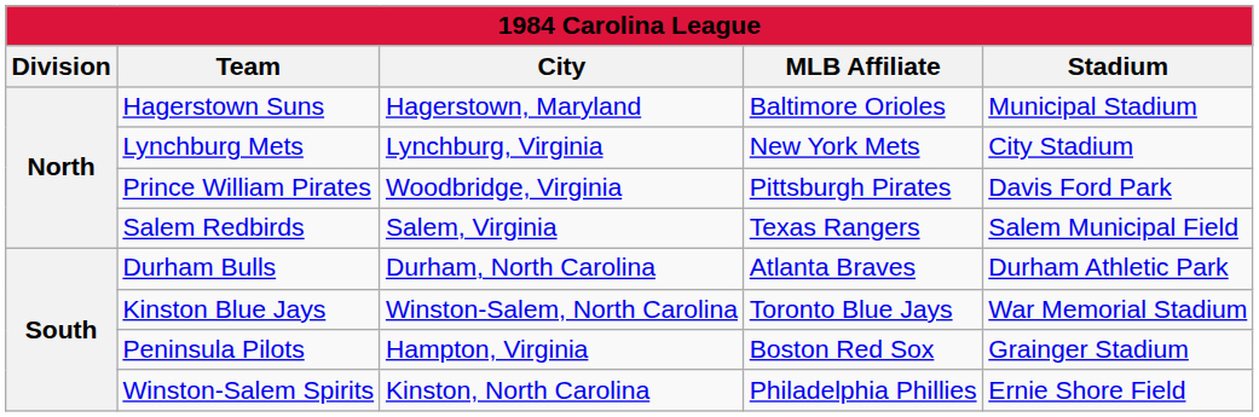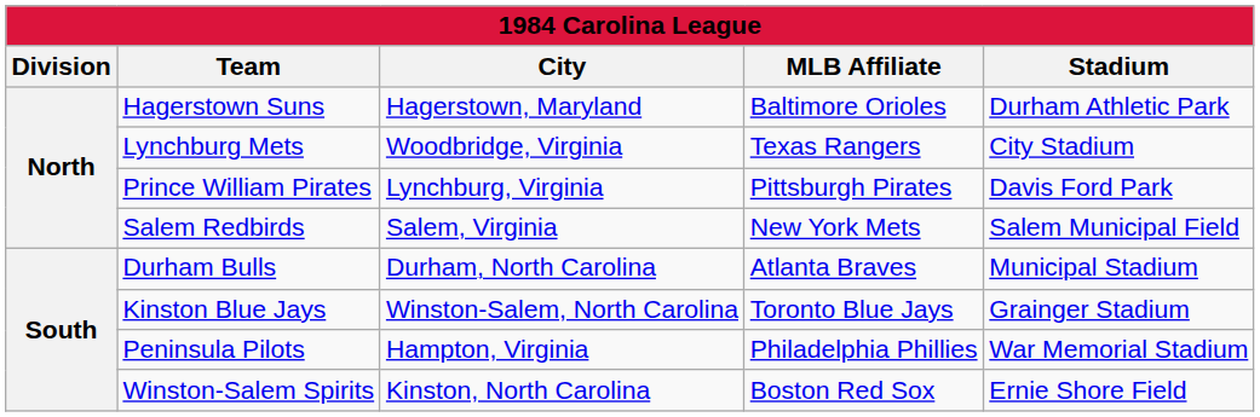Hagerstown Suns | Stadium: Municipal Stadium -> Durham Athletic Park
Lynchburg Mets | City: Lynchburg, Virginia -> Woodbridge, Virginia
Lynchburg Mets | MLB Affiliate: New York Mets -> Texas Rangers
Prince William Pirates | City: Woodbridge, Virginia -> Lynchburg, Virginia
Salem Redbirds | MLB Affiliate: Texas Rangers -> New York Mets
Durham Bulls | Stadium: Durham Athletic Park -> Municipal Stadium
Kinston Blue Jays | Stadium: War Memorial Stadium -> Grainger Stadium
Peninsula Pilots | MLB Affiliate: Boston Red Sox -> Philadelphia Phillies
Peninsula Pilots | Stadium: Grainger Stadium -> War Memorial Stadium
Winston-Salem Spirits | MLB Affiliate: Philadelphia Phillies -> Boston Red Sox
